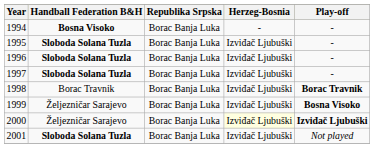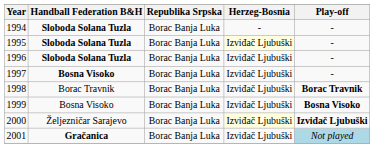1994 | Handball Federation B&H: Bosna Visoko -> Sloboda Solana Tuzla
1995 | Herzeg-Bosnia: no background -> lightyellow background
1997 | Handball Federation B&H: Sloboda Solana Tuzla -> Bosna Visoko
1999 | Handball Federation B&H: Željezničar Sarajevo -> Bosna Visoko
2001 | Handball Federation B&H: Sloboda Solana Tuzla -> Gračanica
2001 | Play-off: no background -> lightblue background
